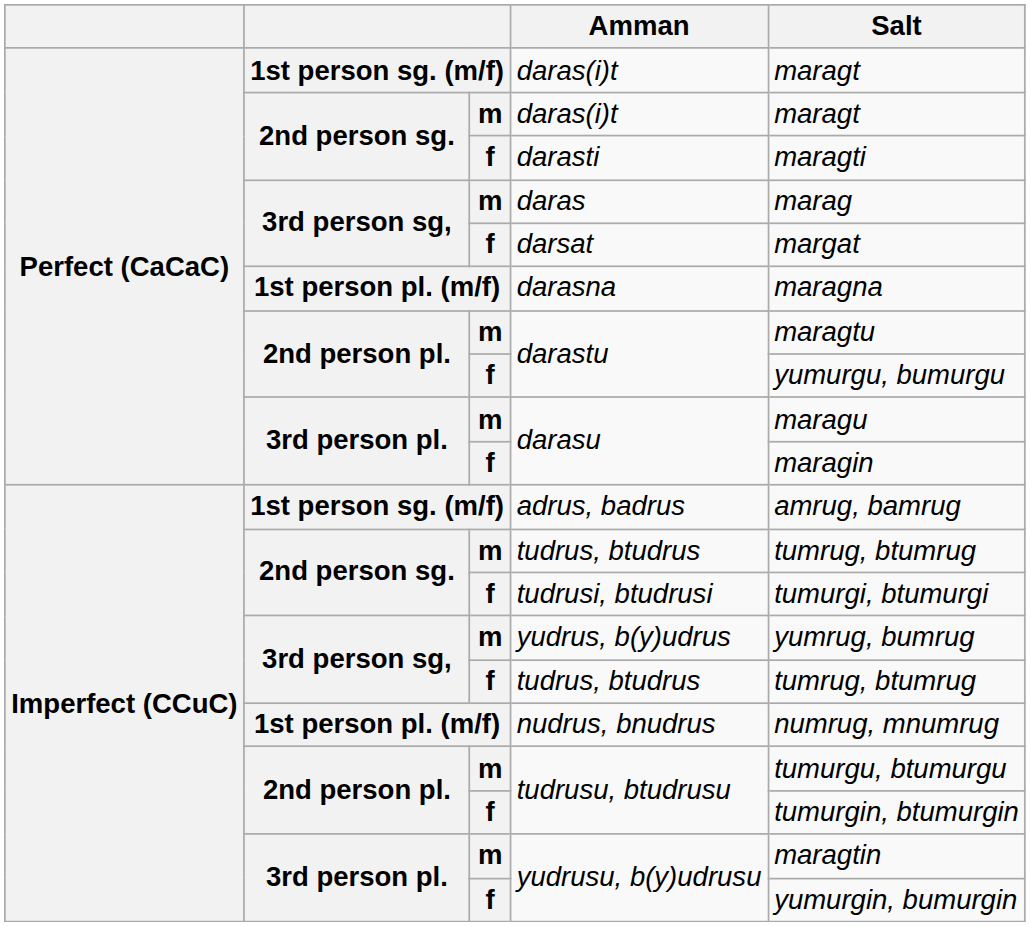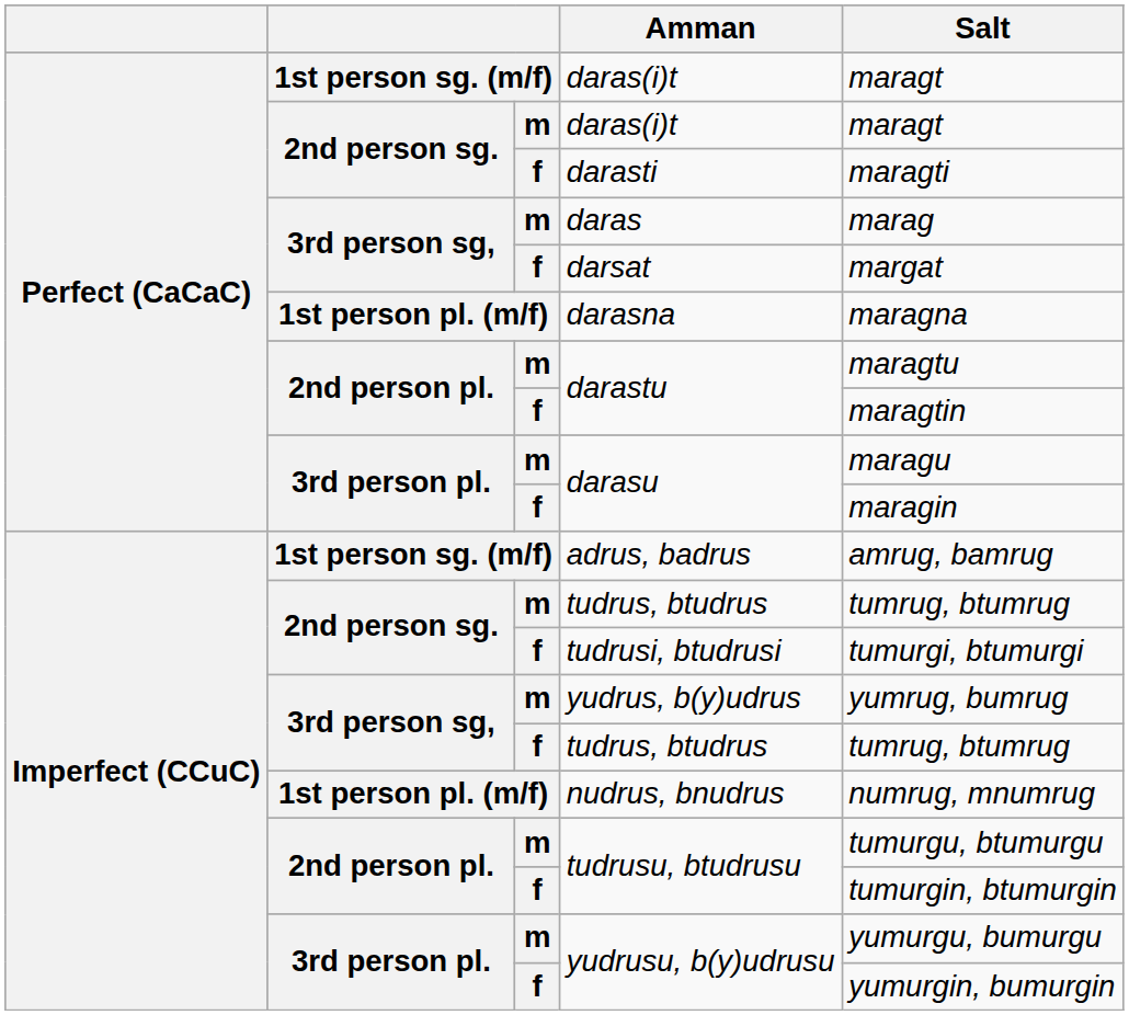f / darastu | Salt: yumurgu, bumurgu -> maragtin
m / yudrusu, b(y)udrusu | Salt: maragtin -> yumurgu, bumurgu
